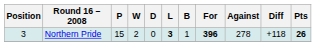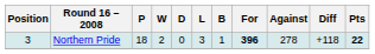Northern Pride | P: 15 -> 18
Northern Pride | L: bold -> normal
Northern Pride | Pts: 26 -> 22
